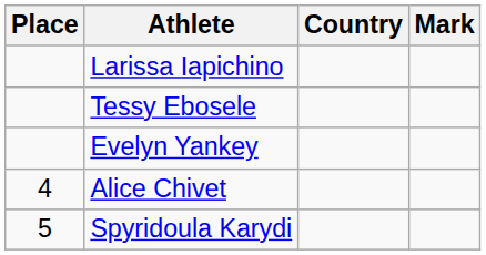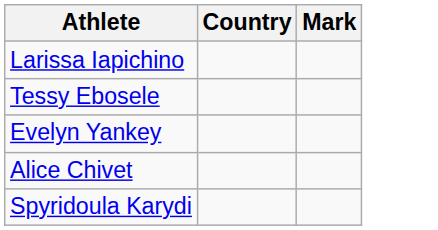- column: Place | 4 | 5
